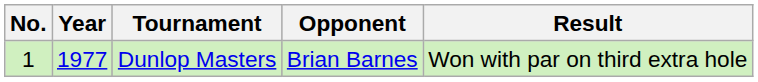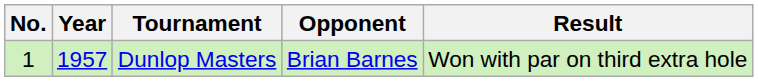Dunlop Masters | Year: 1977 -> 1957
